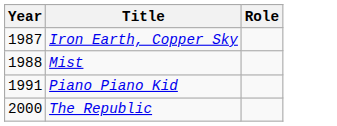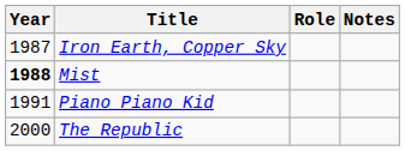+ column: Notes
Mist | Year: normal -> bold
